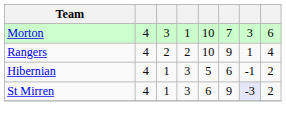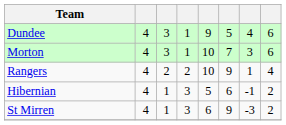+ row: Dundee | 4 | 3 | 1 | 9 | 5 | 4 | 6
St Mirren | column 7: lavender background -> no background
